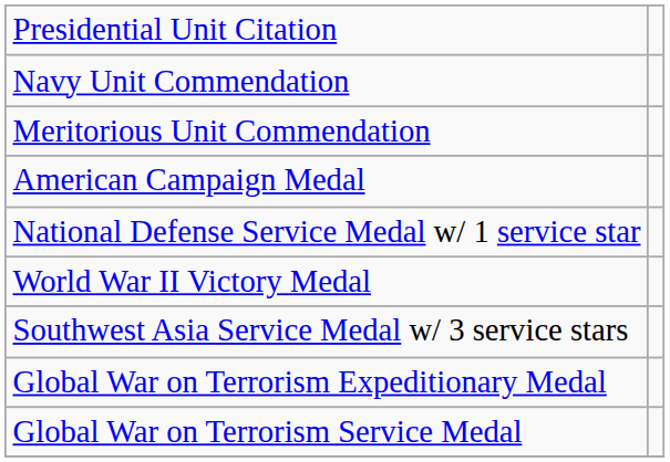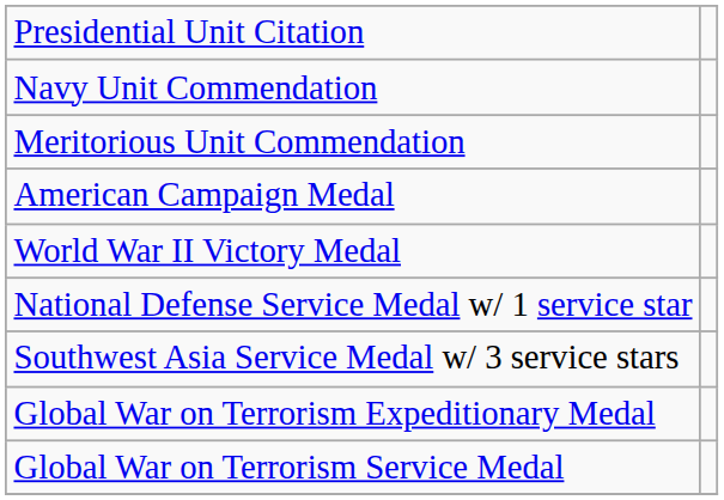rows swapped: World War II Victory Medal <-> National Defense Service Medal w/ 1 service star
